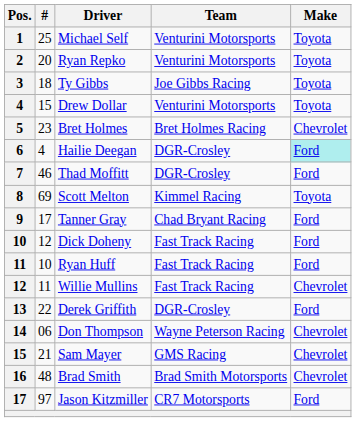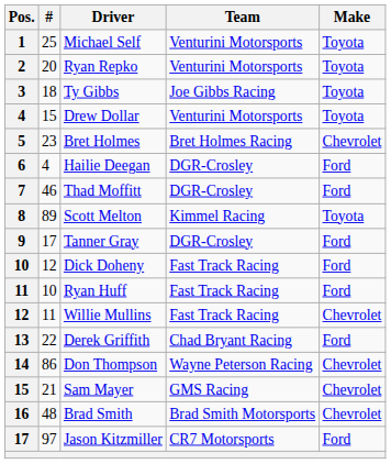Hailie Deegan | Make: paleturquoise background -> no background
Scott Melton | #: 69 -> 89
Tanner Gray | Team: Chad Bryant Racing -> DGR-Crosley
Derek Griffith | Team: DGR-Crosley -> Chad Bryant Racing
Don Thompson | #: 06 -> 86
